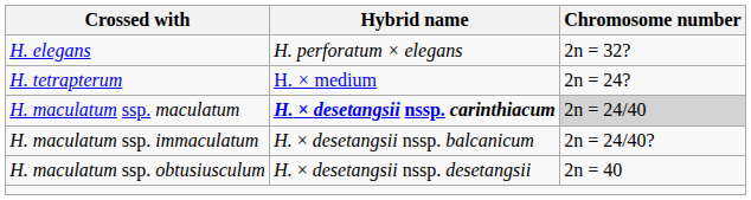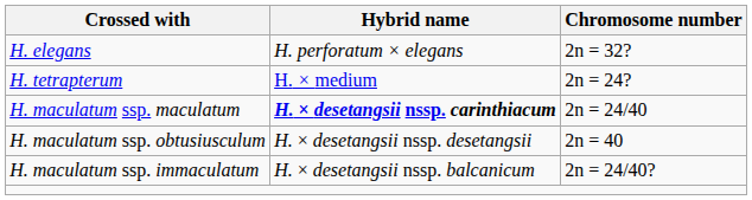H. maculatum ssp. maculatum | Chromosome number: lightgrey background -> no background
rows swapped: H. maculatum ssp. immaculatum <-> H. maculatum ssp. obtusiusculum
